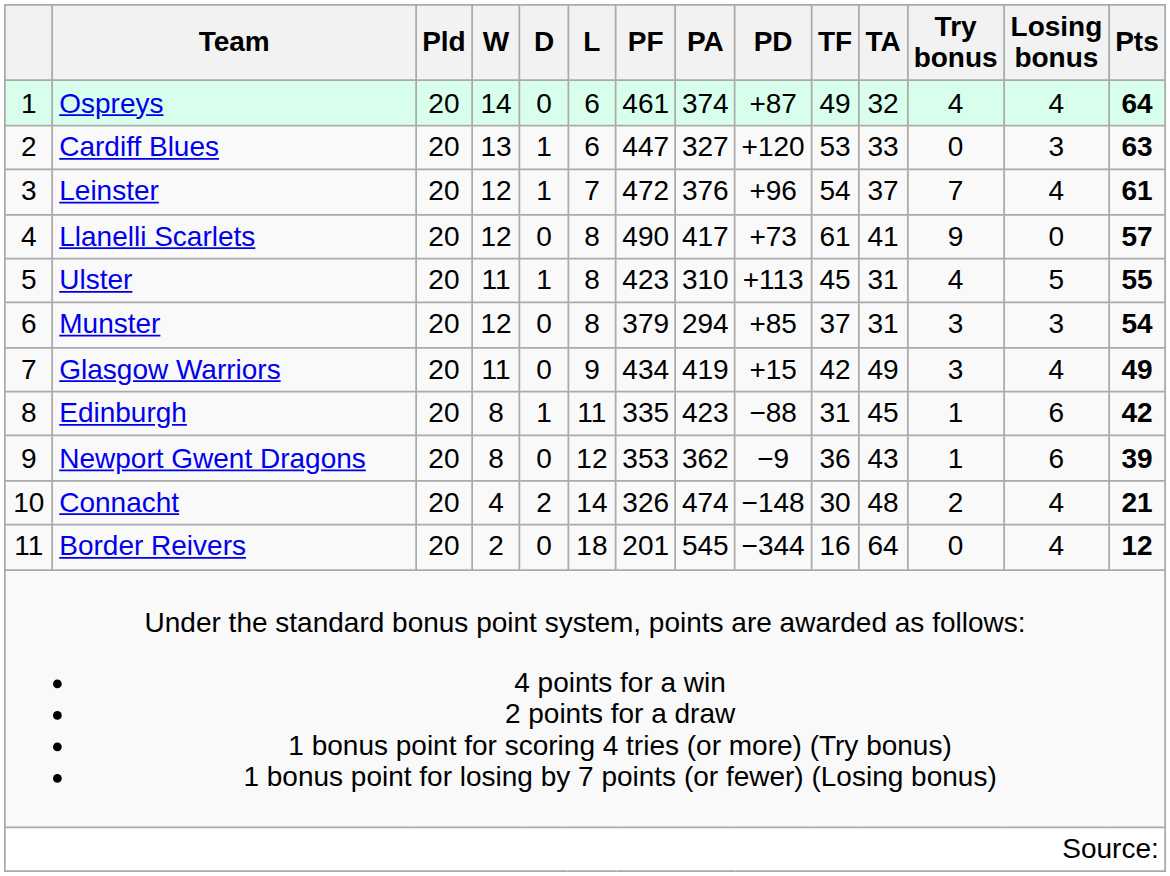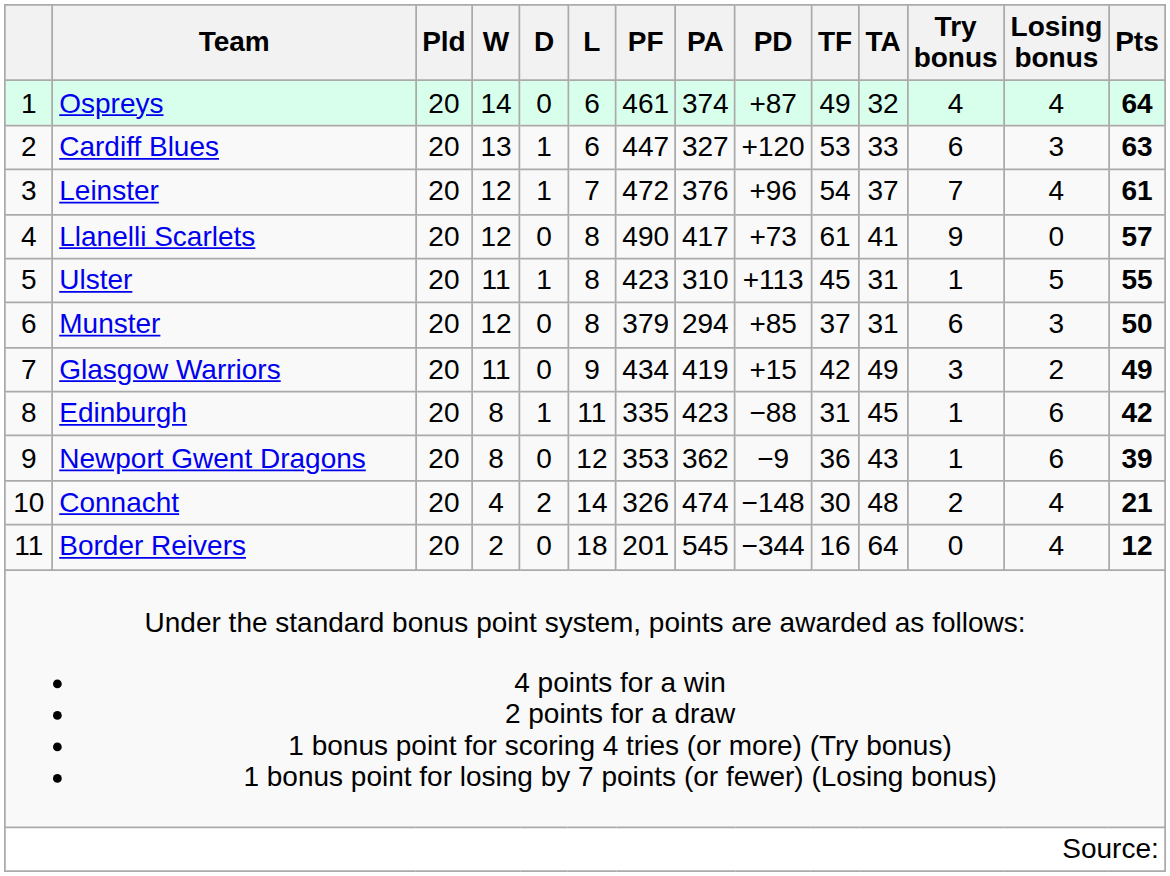Cardiff Blues | Try bonus: 0 -> 6
Ulster | Try bonus: 4 -> 1
Munster | Try bonus: 3 -> 6
Munster | Pts: 54 -> 50
Glasgow Warriors | Losing bonus: 4 -> 2
